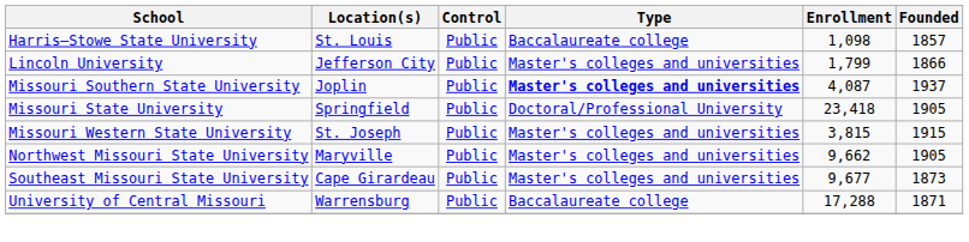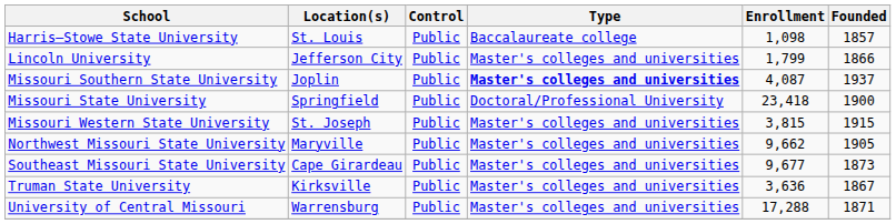Missouri State University | Founded: 1905 -> 1900
+ row: Truman State University | Kirksville | Public | Master's colleges and universities | 3,636 | 1867
University of Central Missouri | Type: Baccalaureate college -> Master's colleges and universities
